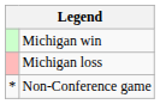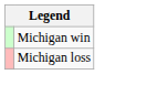- row: * | Non-Conference game
